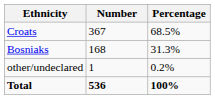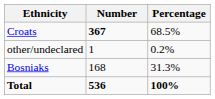Croats | Number: normal -> bold
rows swapped: Bosniaks <-> other/undeclared
